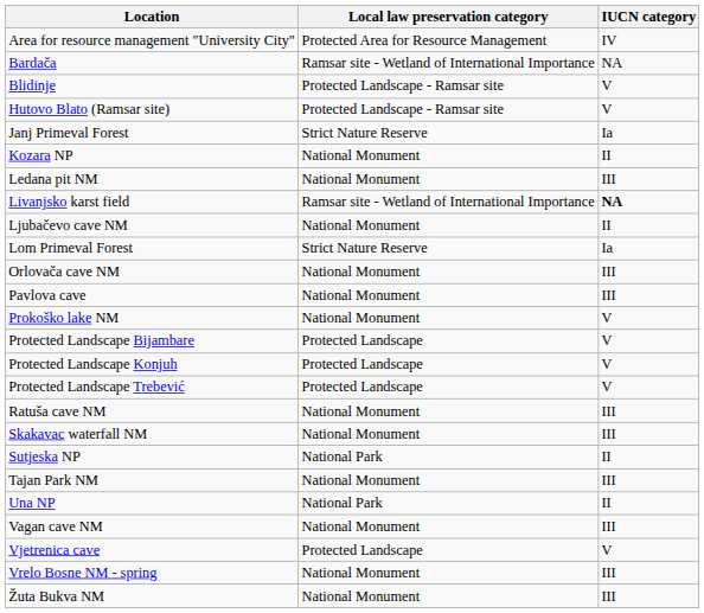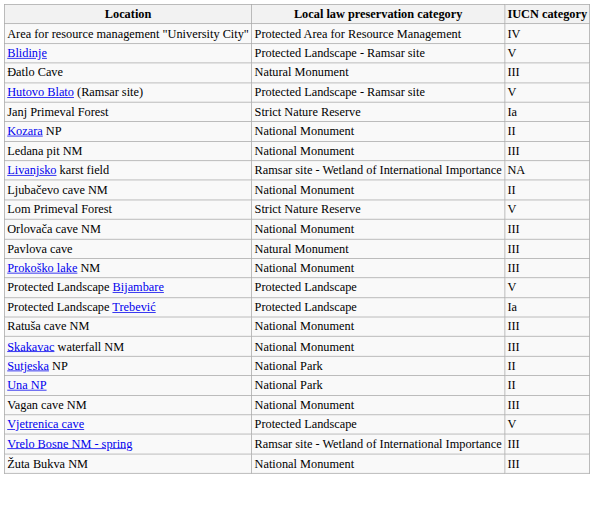- row: Bardača | Ramsar site - Wetland of International Importance | NA
+ row: Đatlo Cave | Natural Monument | III
Livanjsko karst field | IUCN category: bold -> normal
Lom Primeval Forest | IUCN category: Ia -> V
Pavlova cave | Local law preservation category: National Monument -> Natural Monument
Prokoško lake NM | IUCN category: V -> III
- row: Protected Landscape Konjuh | Protected Landscape | V
Protected Landscape Trebević | IUCN category: V -> Ia
- row: Tajan Park NM | National Monument | III
Vrelo Bosne NM - spring | Local law preservation category: National Monument -> Ramsar site - Wetland of International Importance
